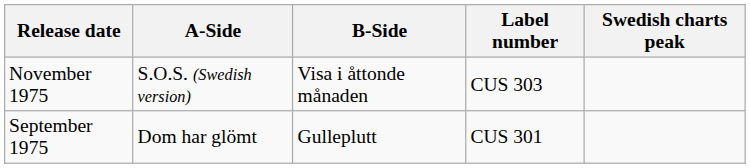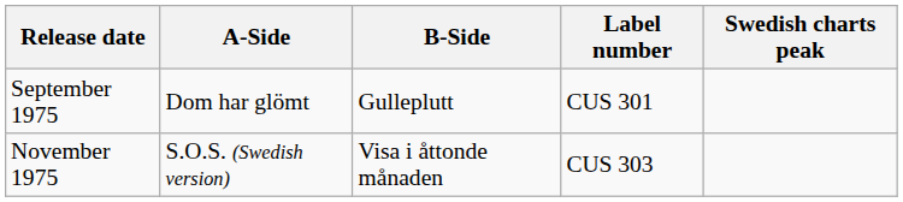rows swapped: September 1975 <-> November 1975
